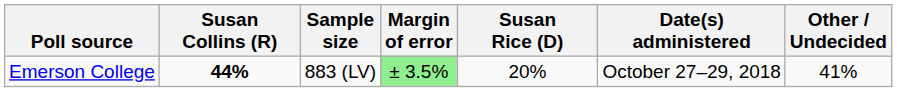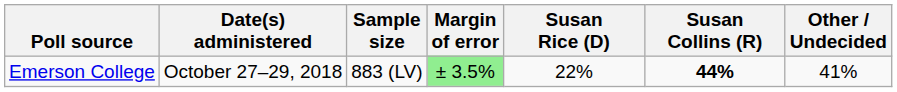columns swapped: Date(s) administered <-> Susan Collins (R)
Emerson College | Susan Rice (D): 20% -> 22%
